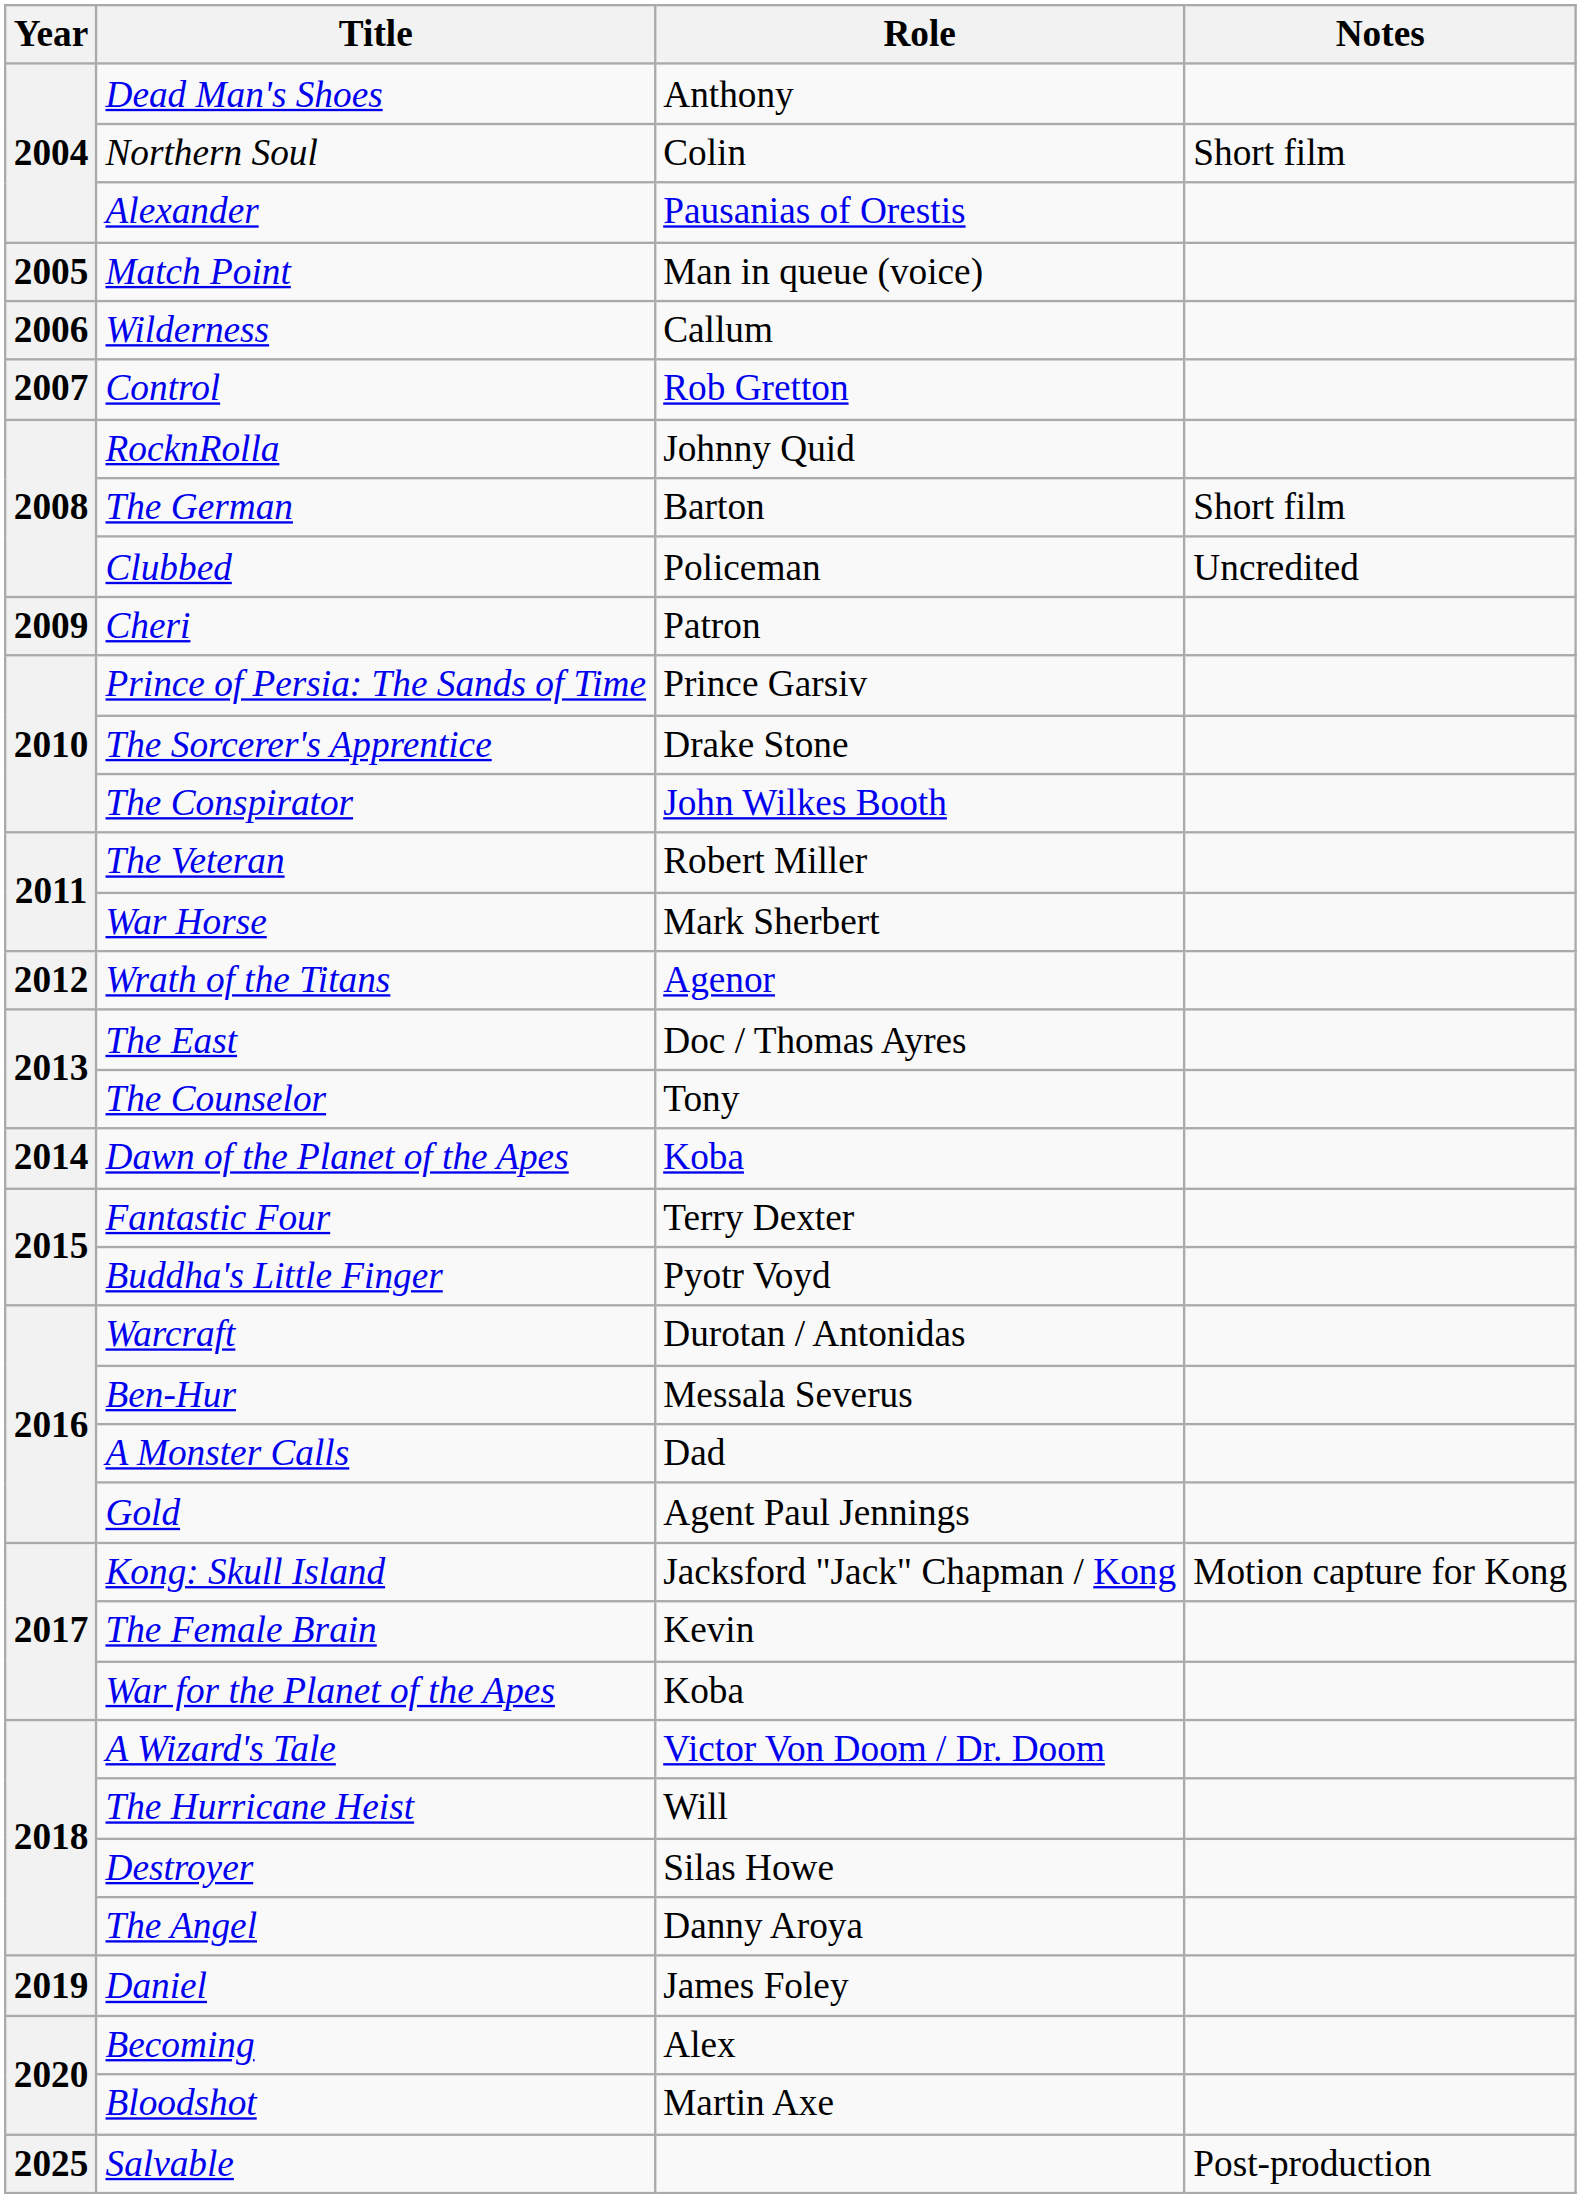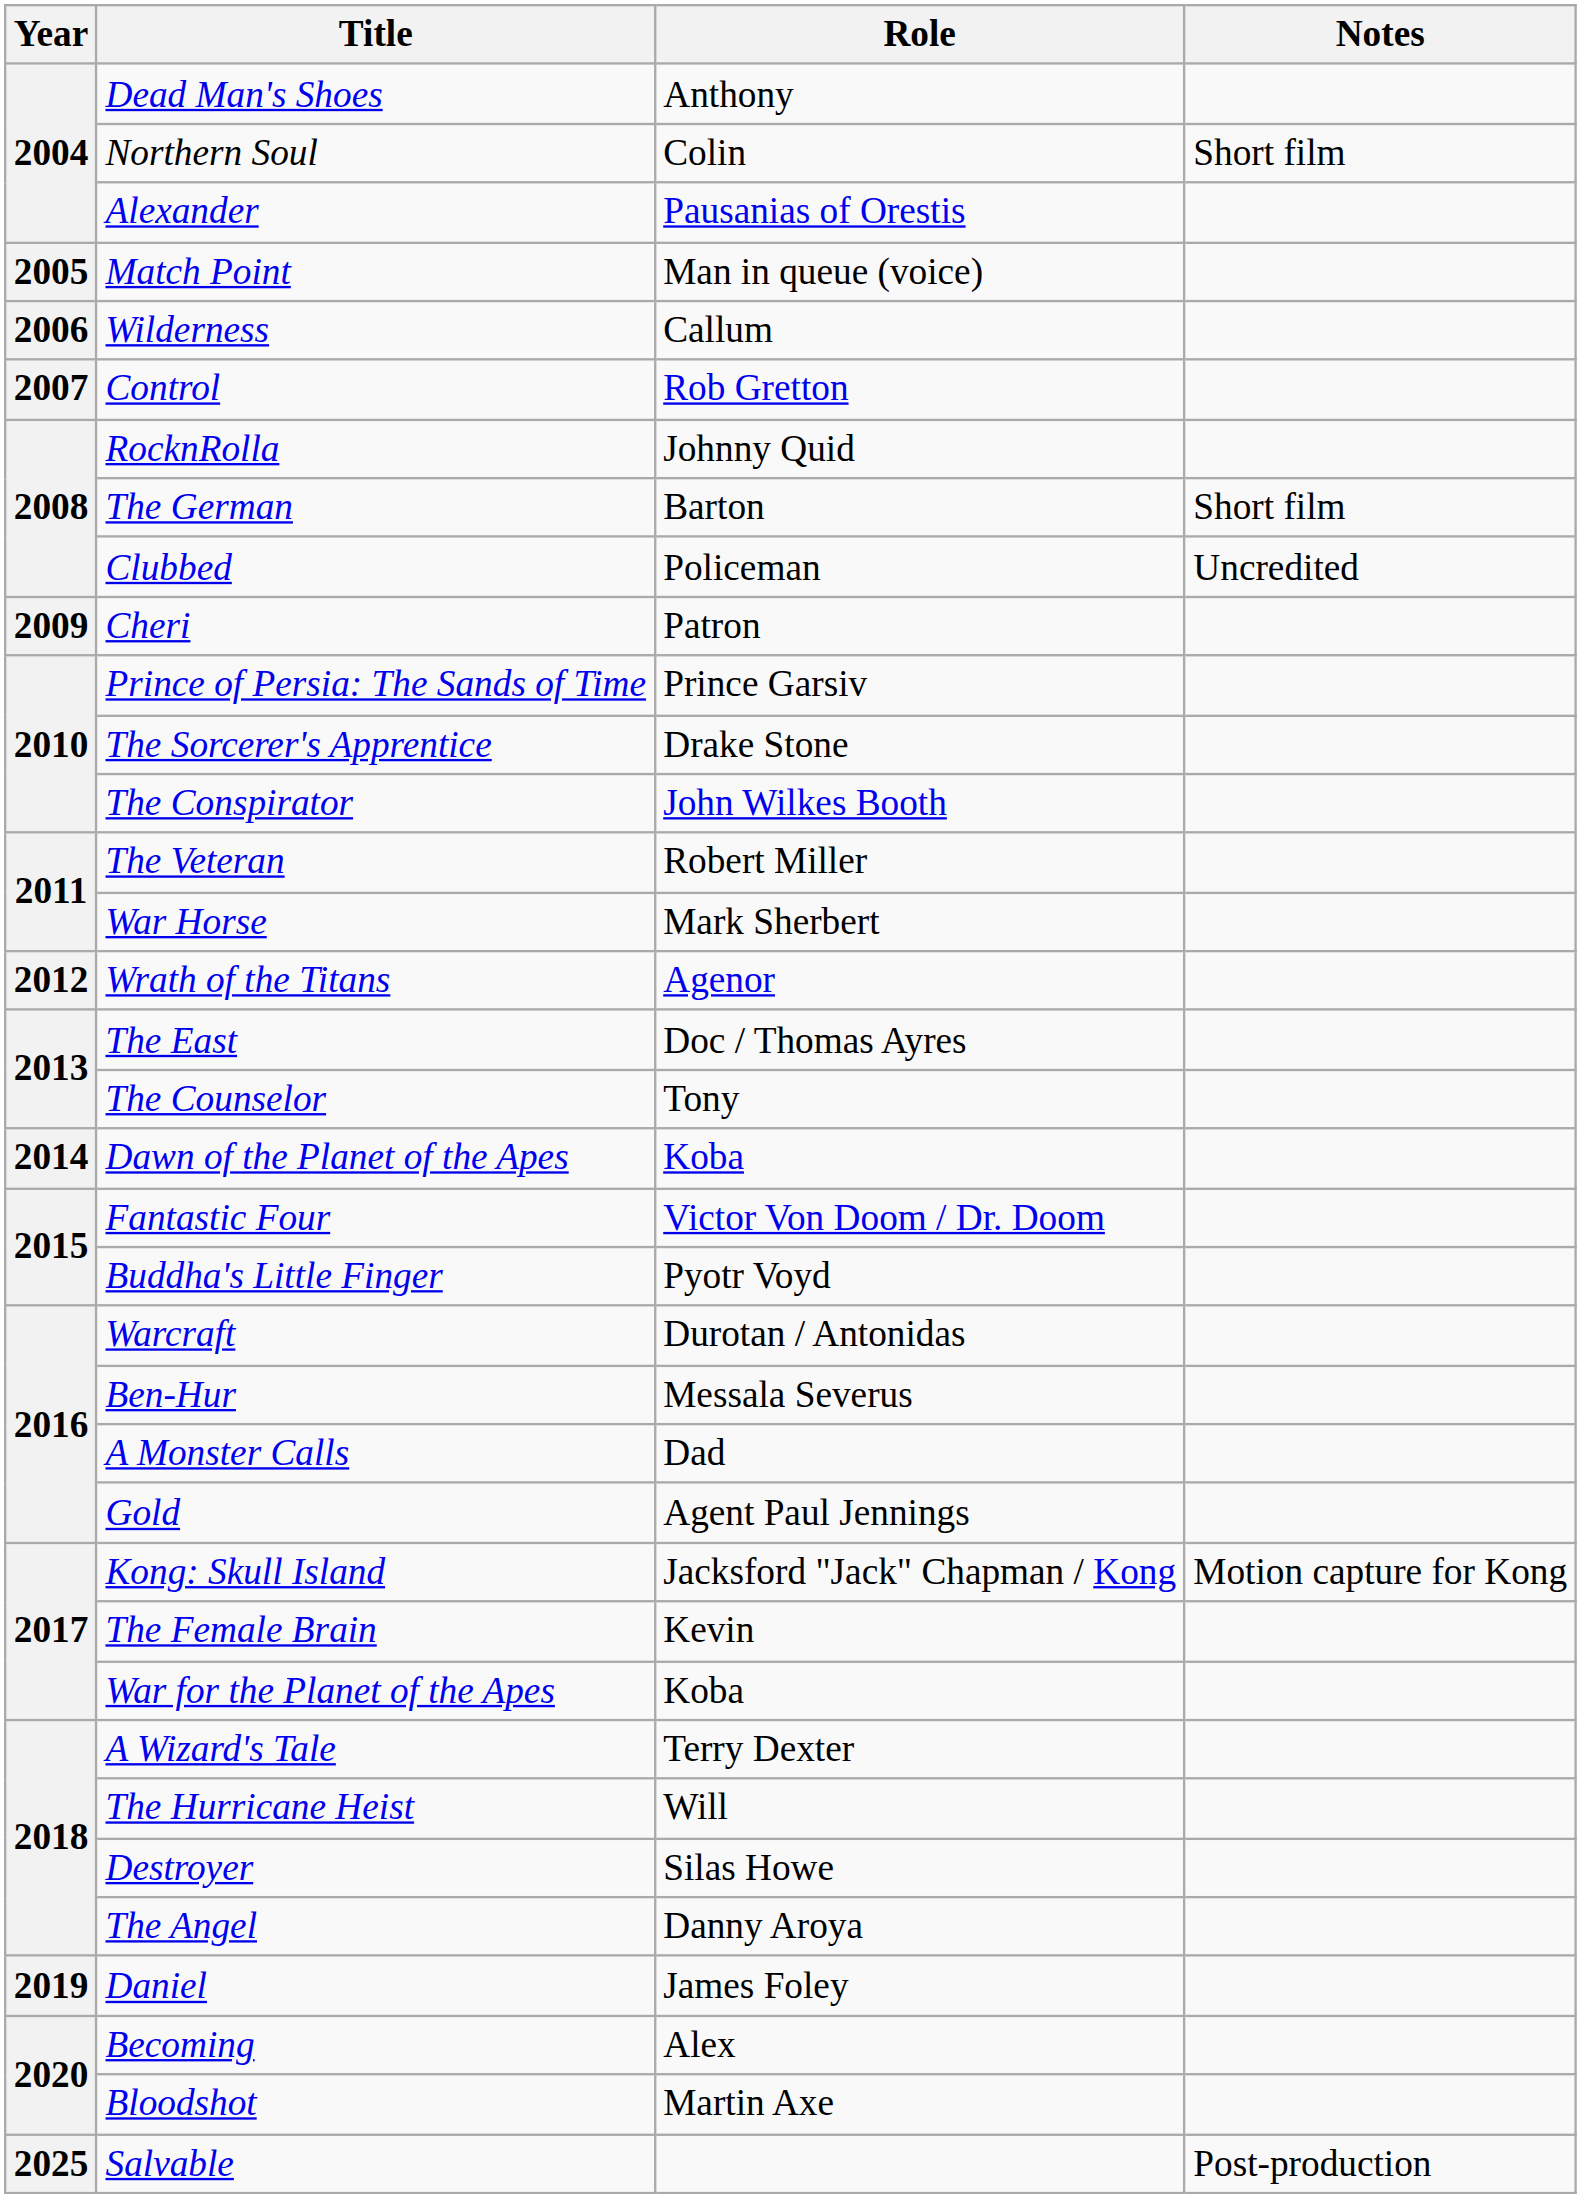Fantastic Four | Role: Terry Dexter -> Victor Von Doom / Dr. Doom
A Wizard's Tale | Role: Victor Von Doom / Dr. Doom -> Terry Dexter
